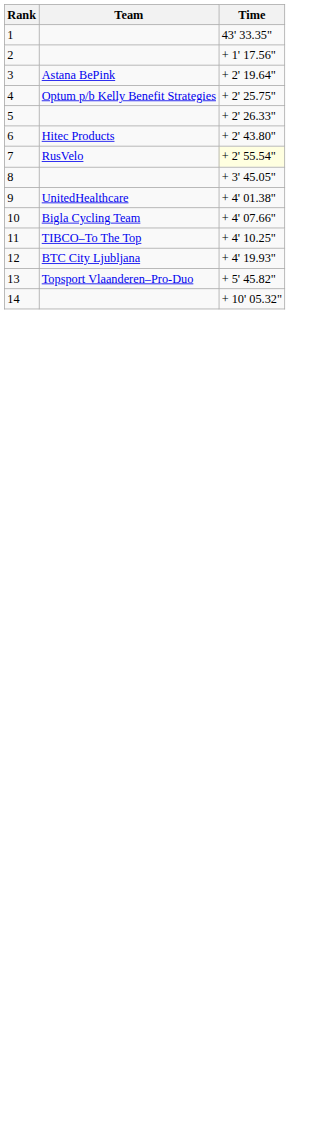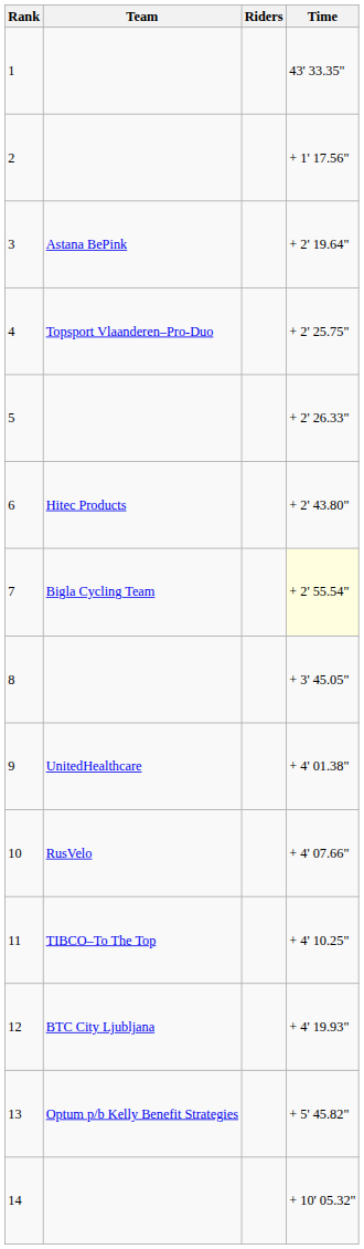+ column: Riders
4 | Team: Optum p/b Kelly Benefit Strategies -> Topsport Vlaanderen–Pro-Duo
7 | Team: RusVelo -> Bigla Cycling Team
10 | Team: Bigla Cycling Team -> RusVelo
13 | Team: Topsport Vlaanderen–Pro-Duo -> Optum p/b Kelly Benefit Strategies
